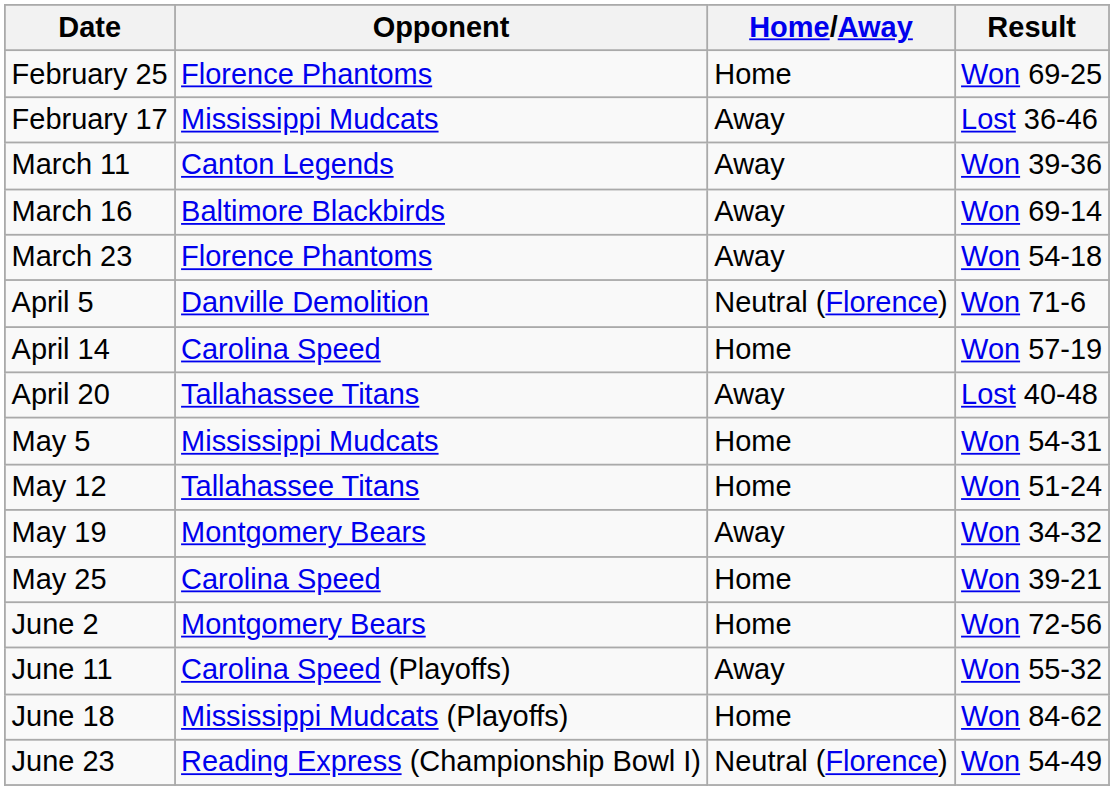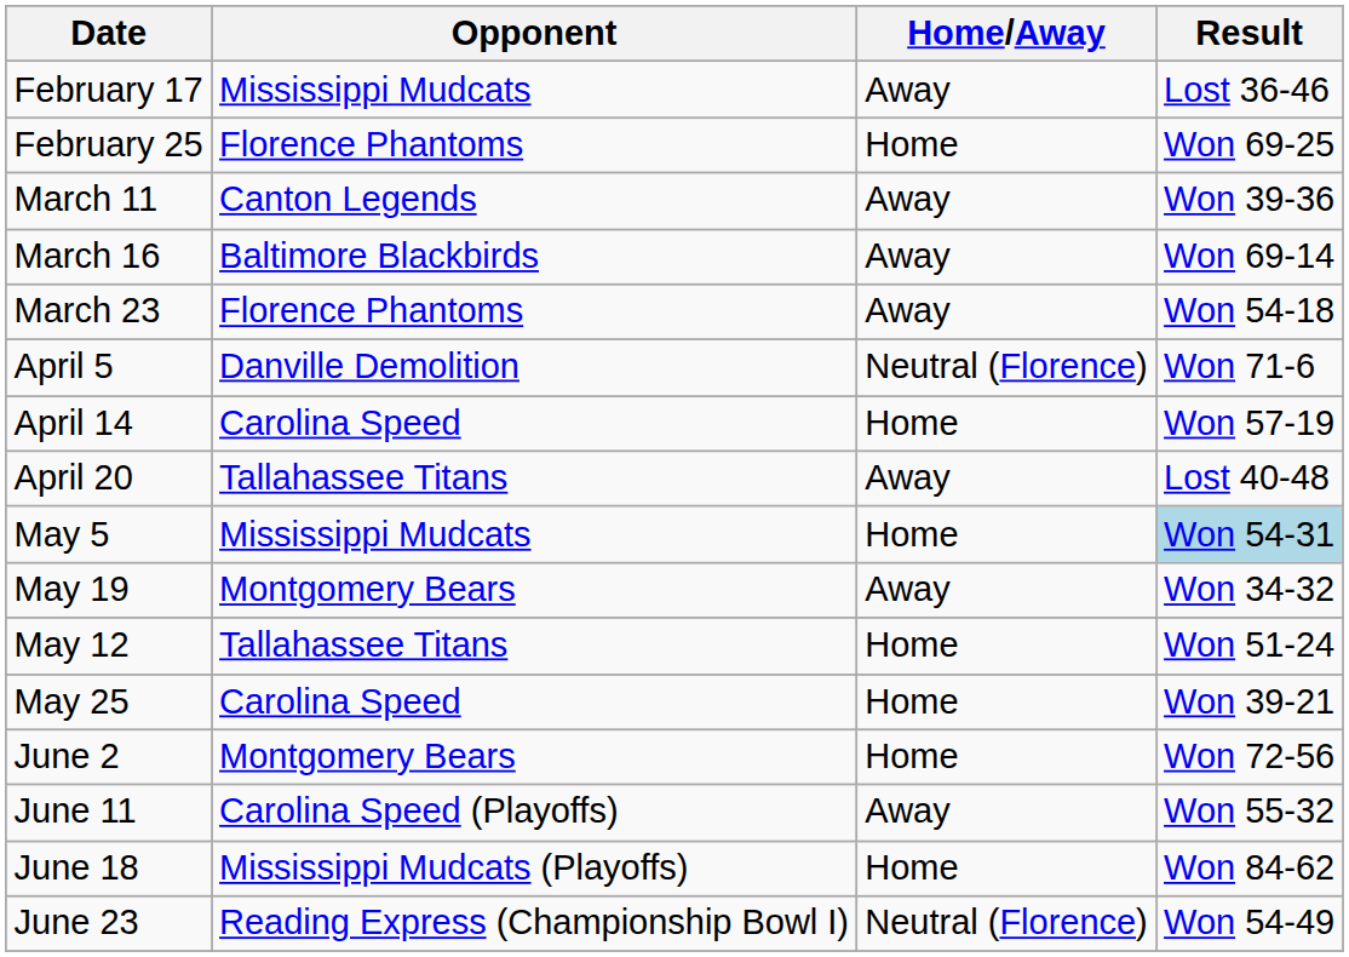rows swapped: February 17 <-> February 25
May 5 | Result: no background -> lightblue background
rows swapped: May 12 <-> May 19
